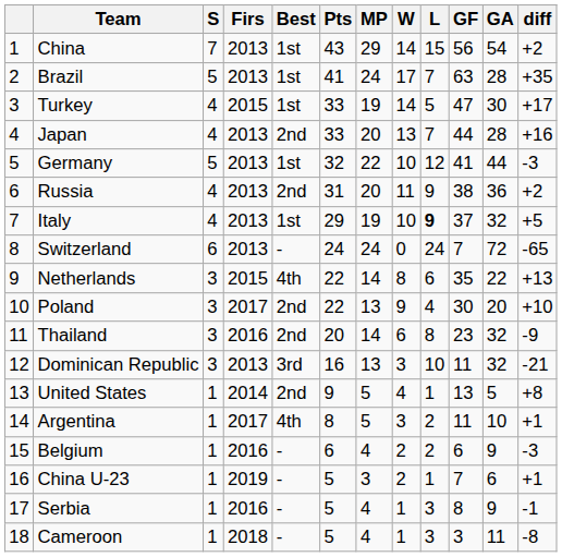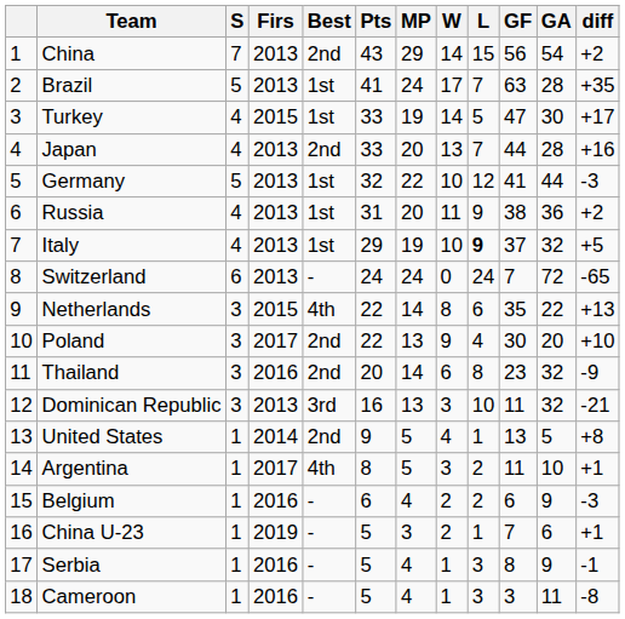China | Best: 1st -> 2nd
Russia | Best: 2nd -> 1st
Cameroon | Firs: 2018 -> 2016
